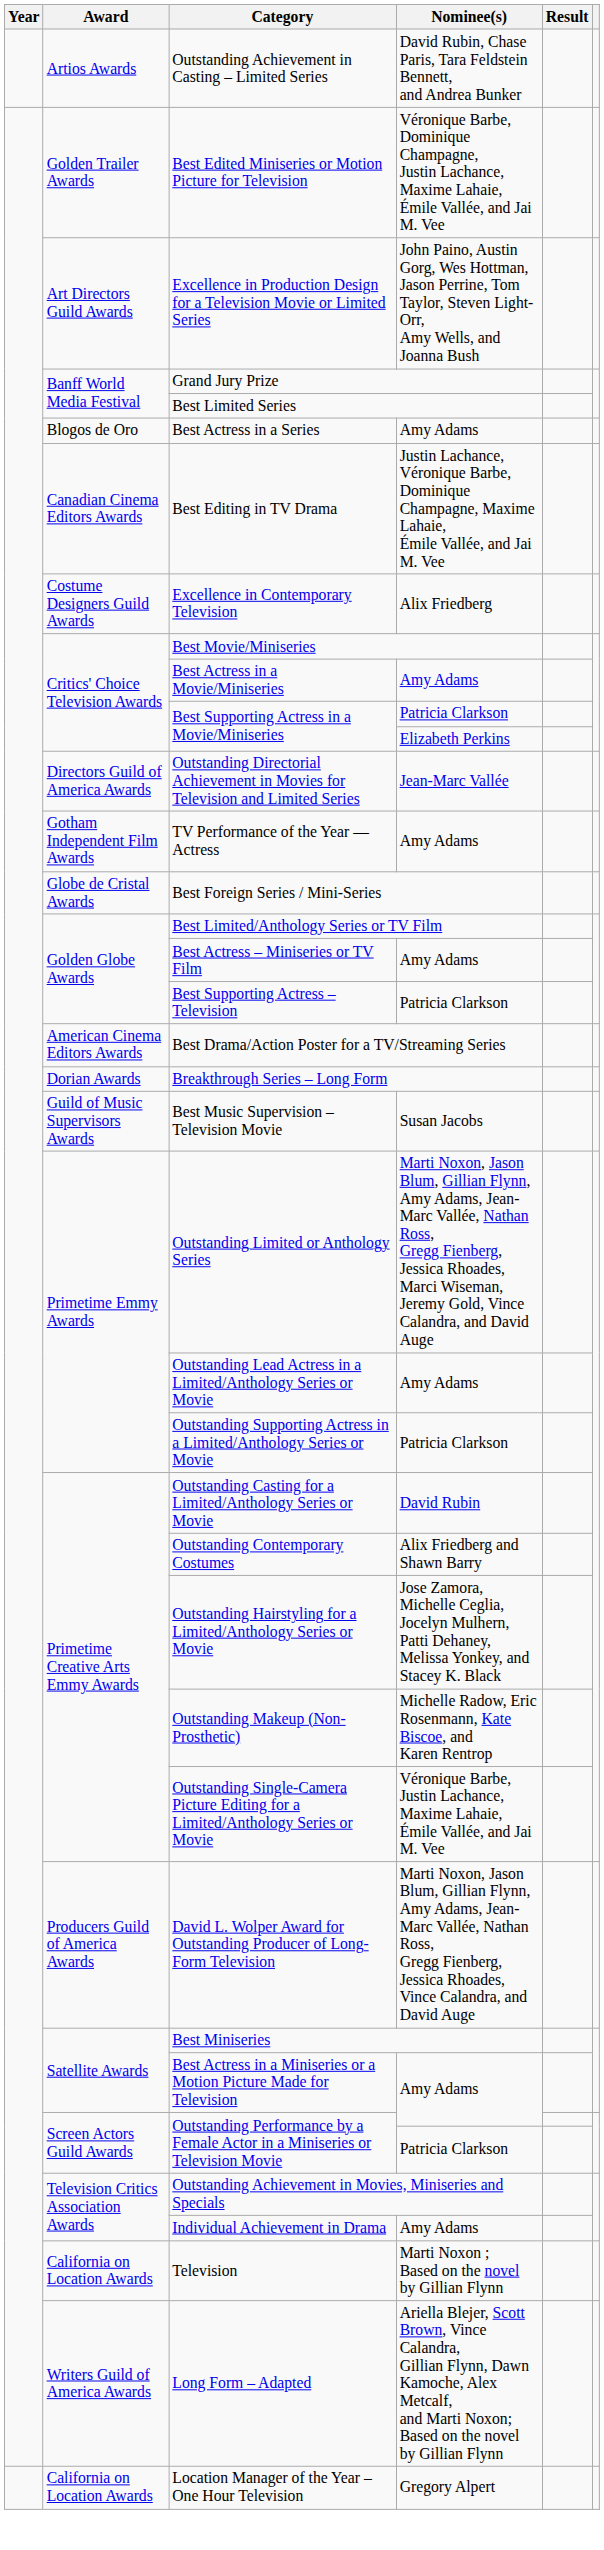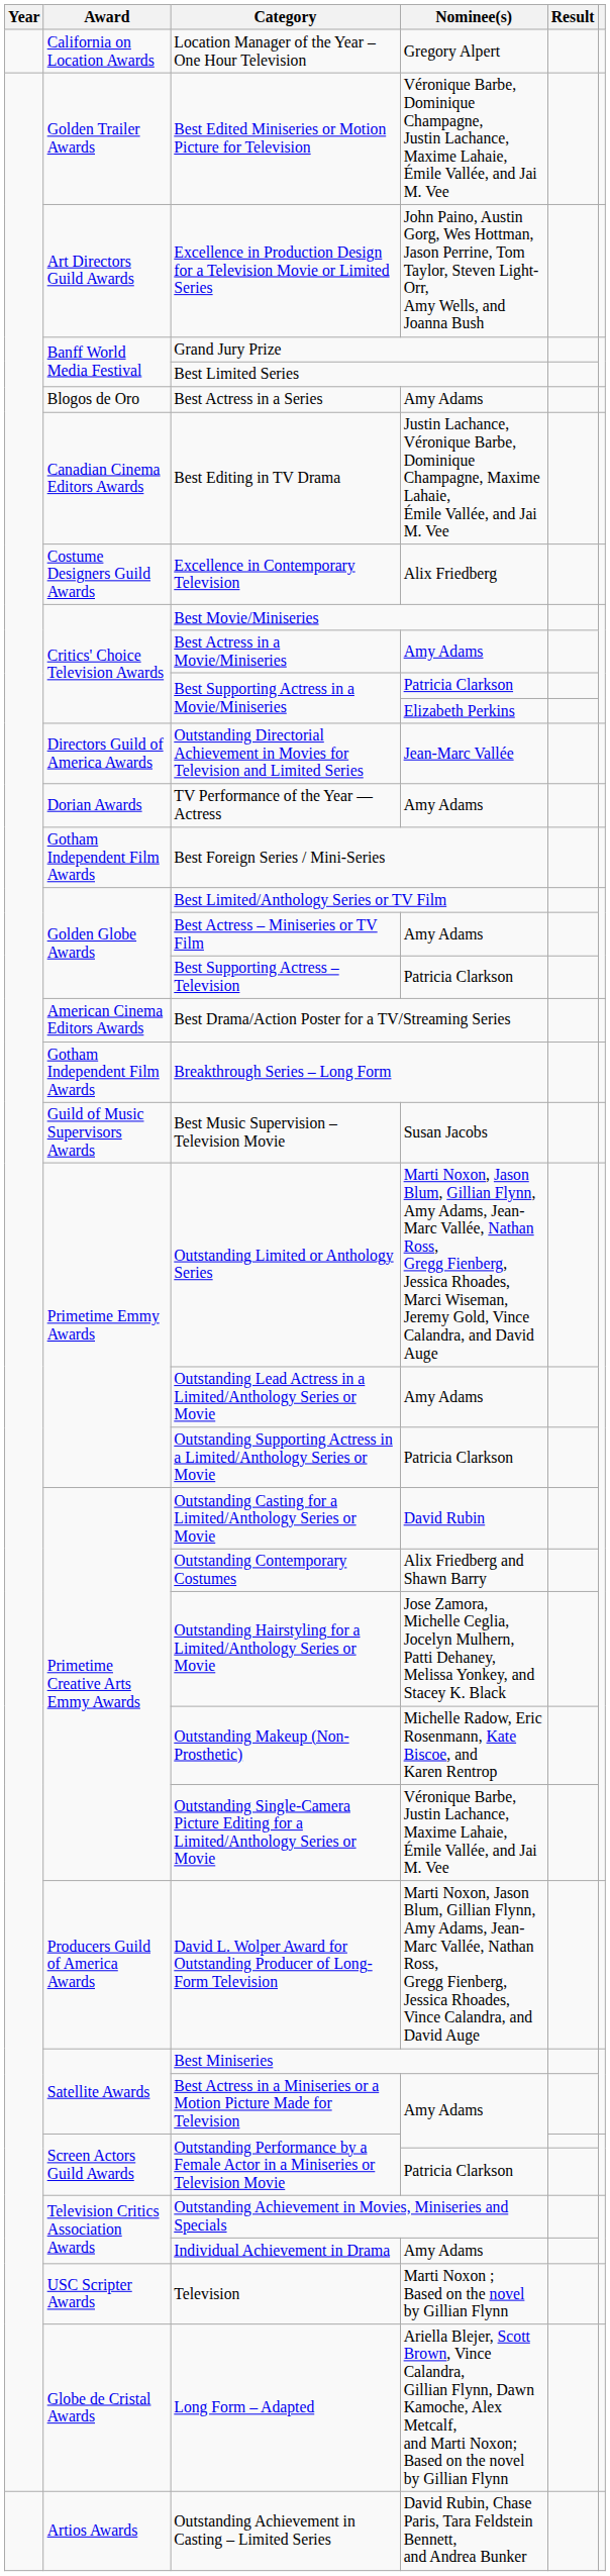rows swapped: Location Manager of the Year – One Hour Television <-> Outstanding Achievement in Casting – Limited Series
TV Performance of the Year — Actress | Award: Gotham Independent Film Awards -> Dorian Awards
Best Foreign Series / Mini-Series | Award: Globe de Cristal Awards -> Gotham Independent Film Awards
Breakthrough Series – Long Form | Award: Dorian Awards -> Gotham Independent Film Awards
Television | Award: California on Location Awards -> USC Scripter Awards
Long Form – Adapted | Award: Writers Guild of America Awards -> Globe de Cristal Awards
